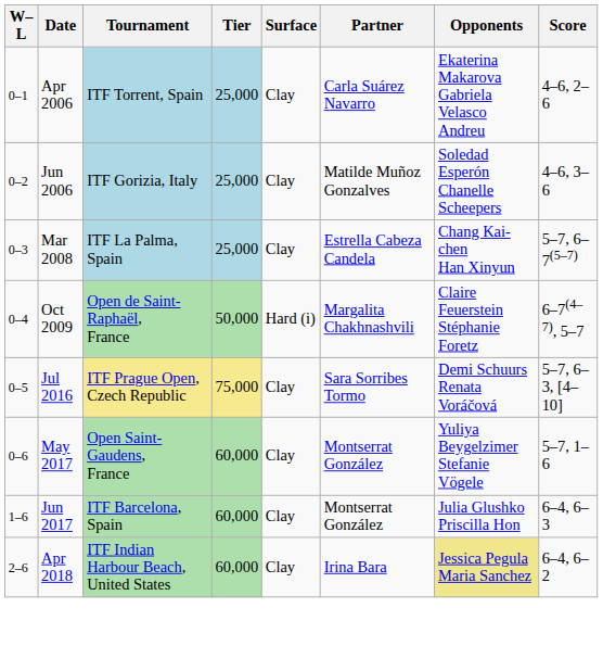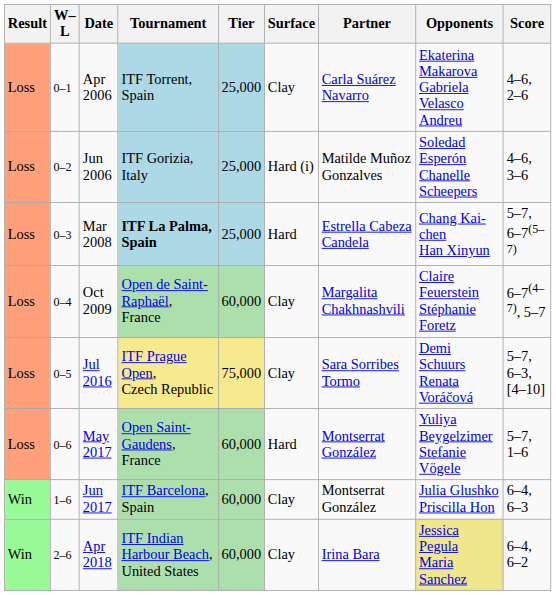+ column: Result | Loss | Loss | Loss | Loss | Loss | Loss | Win | Win
Jun 2006 | Surface: Clay -> Hard (i)
Mar 2008 | Tournament: normal -> bold
Mar 2008 | Surface: Clay -> Hard
Oct 2009 | Tier: 50,000 -> 60,000
Oct 2009 | Surface: Hard (i) -> Clay
May 2017 | Surface: Clay -> Hard
